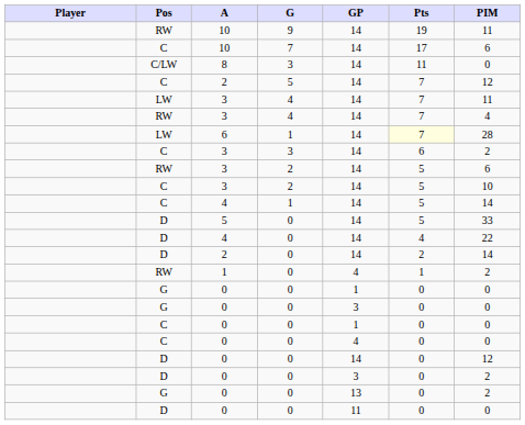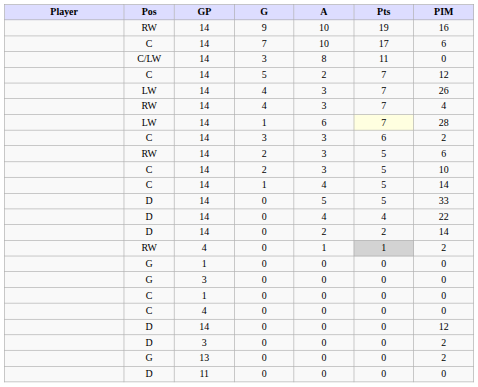columns swapped: GP <-> A
9 | PIM: 11 -> 16
LW / 4 | PIM: 11 -> 26
RW / 0 | Pts: no background -> lightgrey background
